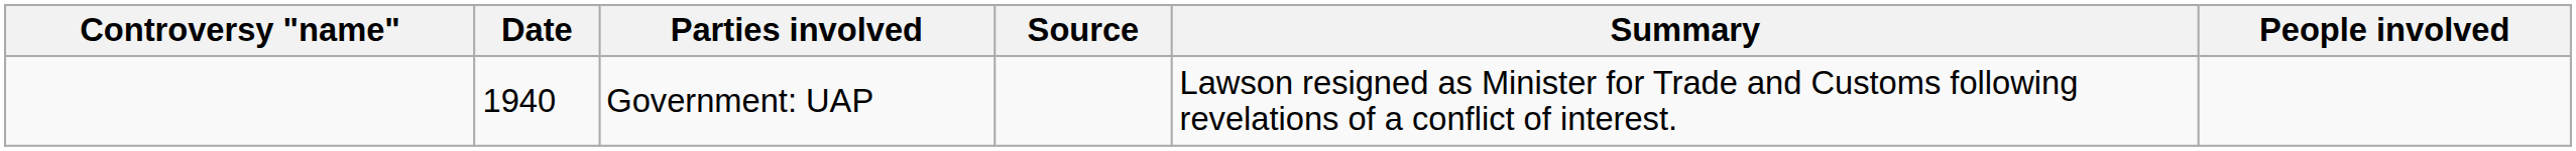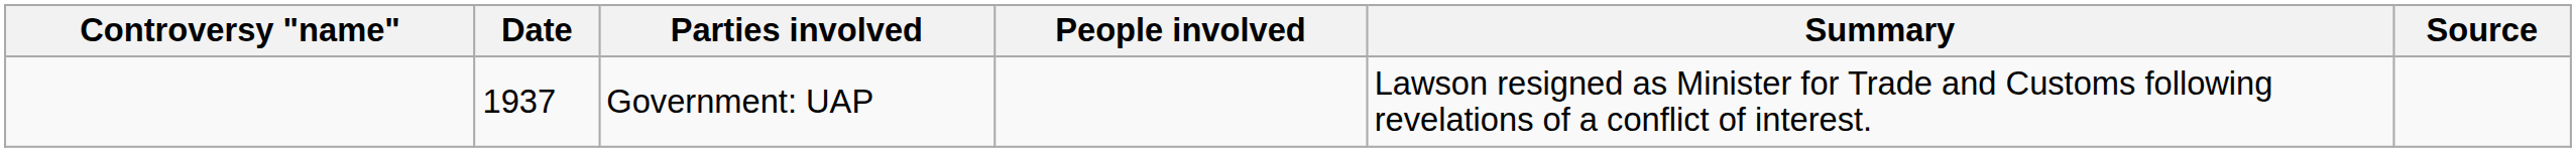columns swapped: People involved <-> Source
Government: UAP | Date: 1940 -> 1937
